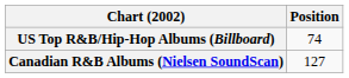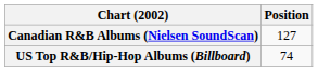rows swapped: Canadian R&B Albums (Nielsen SoundScan) <-> US Top R&B/Hip-Hop Albums (Billboard)
